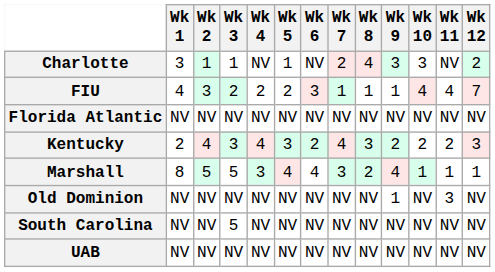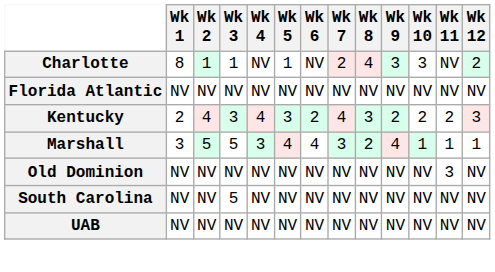Charlotte | Wk 1: 3 -> 8
- row: FIU | 4 | 3 | 2 | 2 | 2 | 3 | 1 | 1 | 1 | 4 | 4 | 7
Marshall | Wk 1: 8 -> 3
Old Dominion | Wk 9: 1 -> NV
